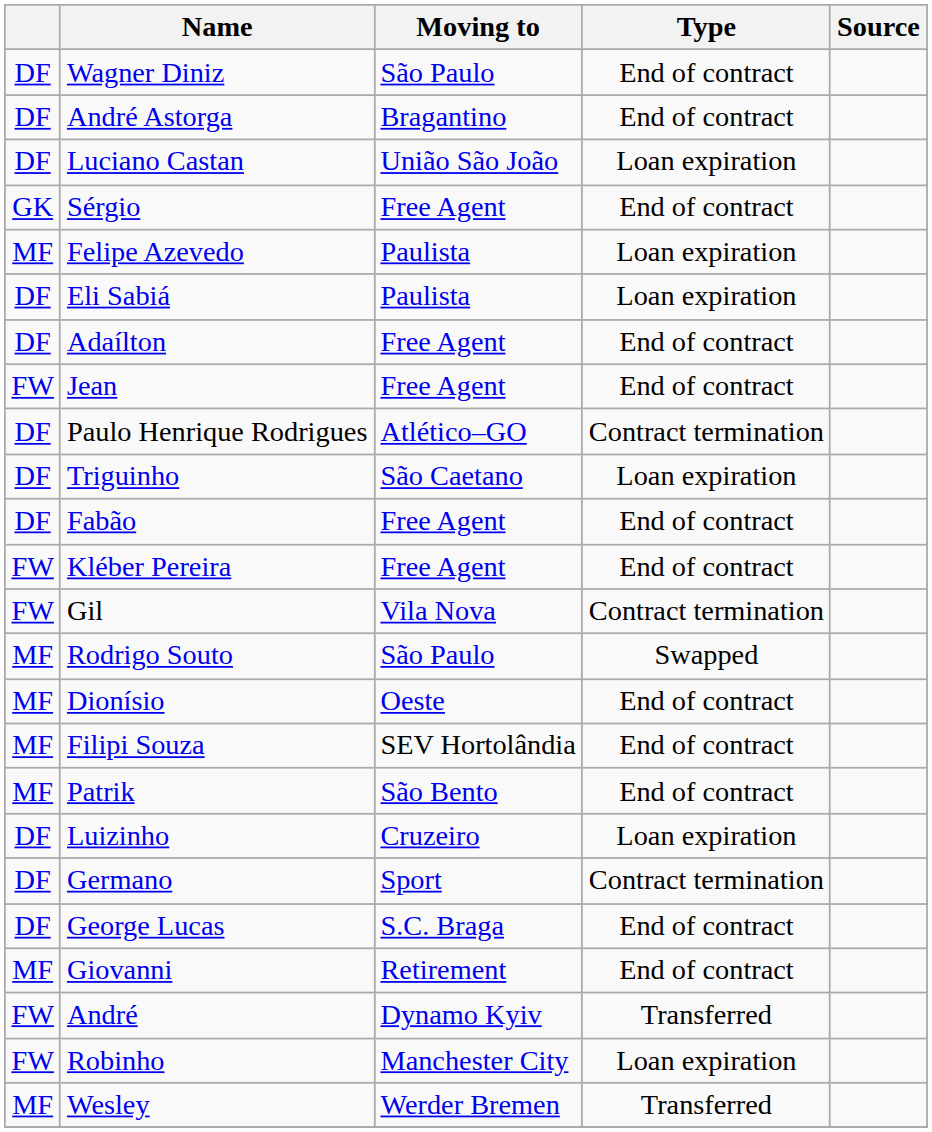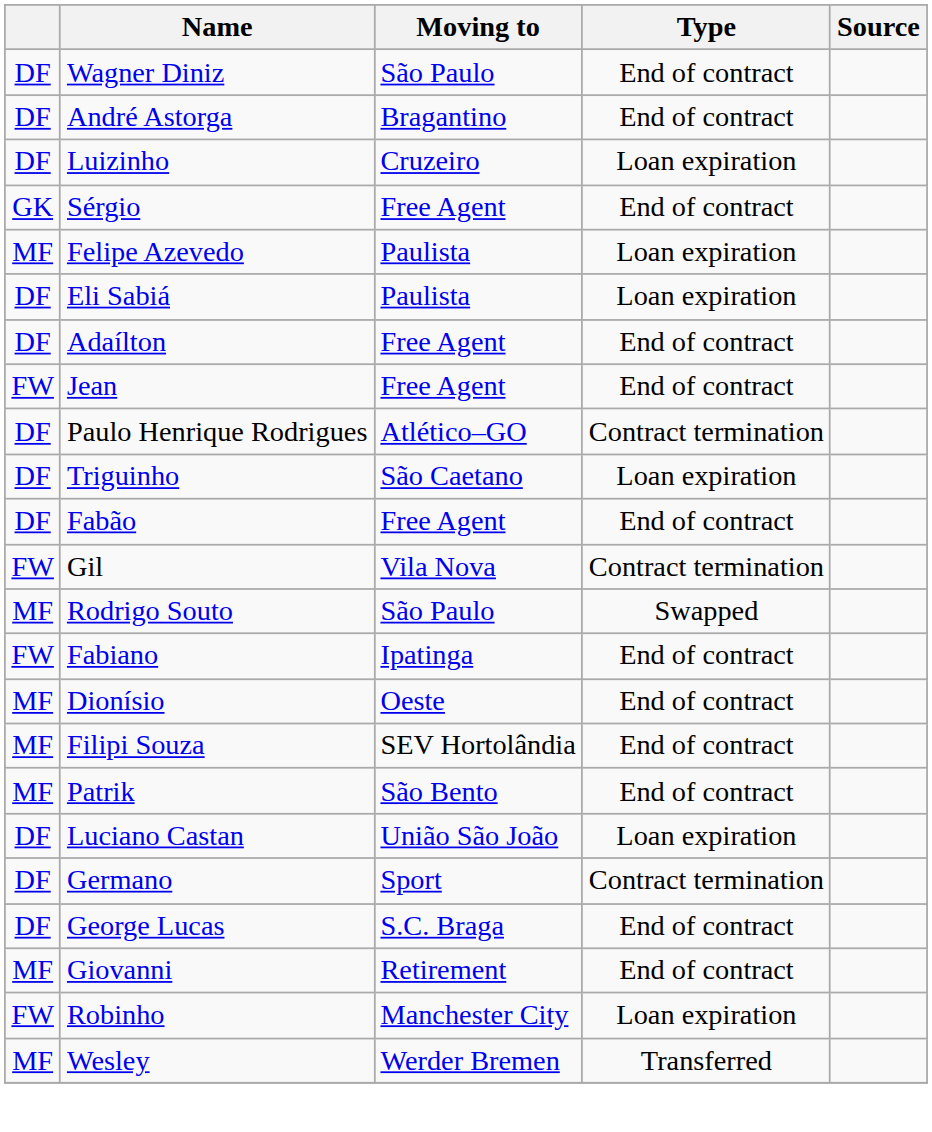rows swapped: Luizinho <-> Luciano Castan
- row: FW | Kléber Pereira | Free Agent | End of contract
+ row: FW | Fabiano | Ipatinga | End of contract
- row: FW | André | Dynamo Kyiv | Transferred
